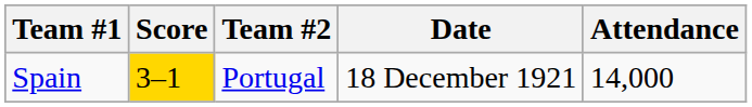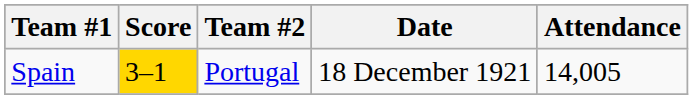Spain | Attendance: 14,000 -> 14,005
